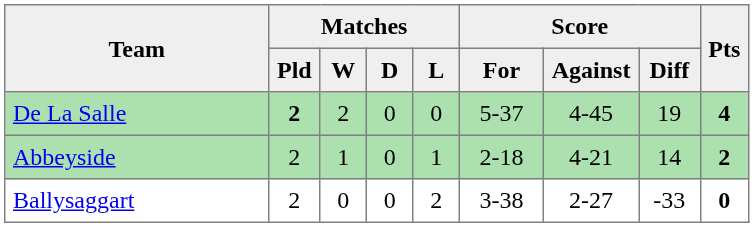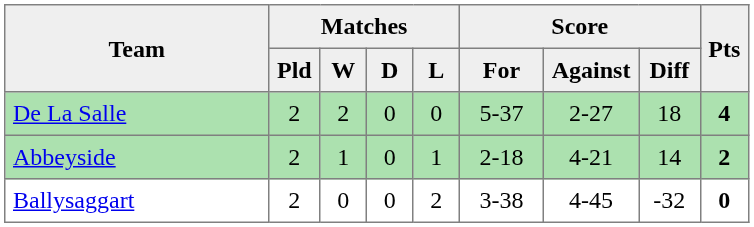De La Salle | Matches / Pld: bold -> normal
De La Salle | Score / Against: 4-45 -> 2-27
De La Salle | Score / Diff: 19 -> 18
Ballysaggart | Score / Against: 2-27 -> 4-45
Ballysaggart | Score / Diff: -33 -> -32
